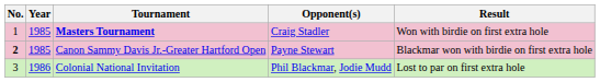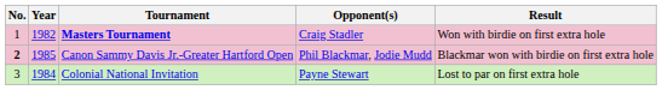Masters Tournament | Year: 1985 -> 1982
Canon Sammy Davis Jr.-Greater Hartford Open | Opponent(s): Payne Stewart -> Phil Blackmar, Jodie Mudd
Colonial National Invitation | Year: 1986 -> 1984
Colonial National Invitation | Opponent(s): Phil Blackmar, Jodie Mudd -> Payne Stewart
